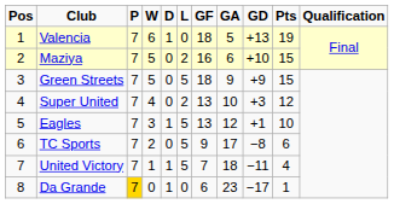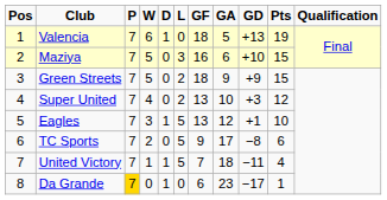Maziya | L: 2 -> 3
Green Streets | L: 5 -> 2
